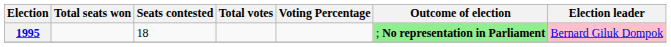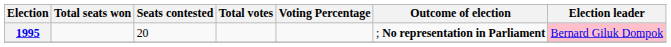1995 | Seats contested: 18 -> 20
1995 | Outcome of election: lightgreen background -> no background
